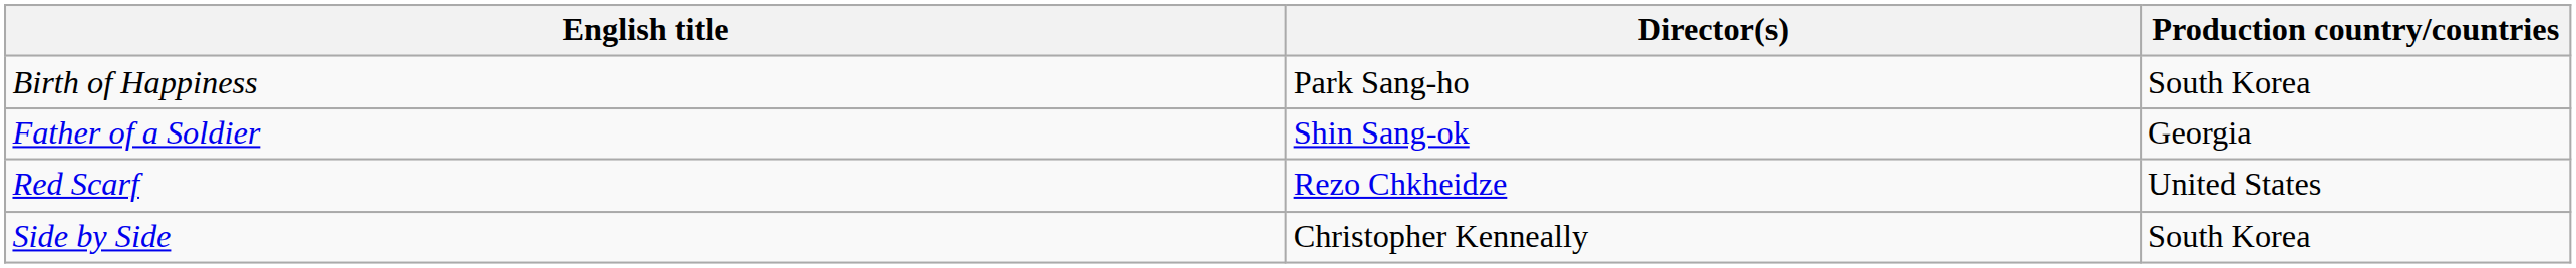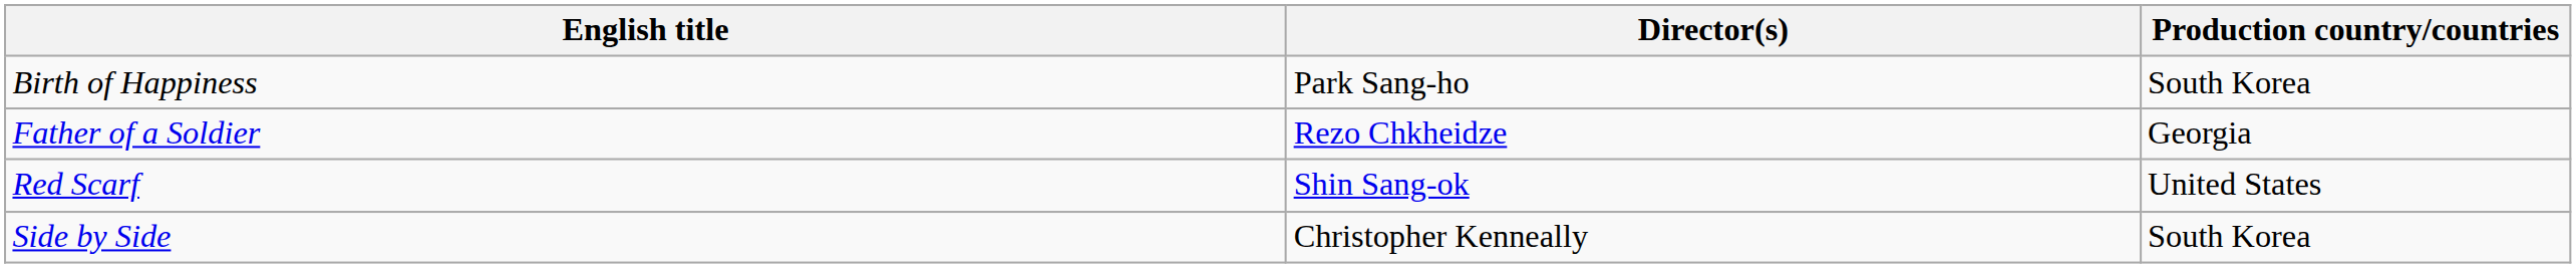Father of a Soldier | Director(s): Shin Sang-ok -> Rezo Chkheidze
Red Scarf | Director(s): Rezo Chkheidze -> Shin Sang-ok
